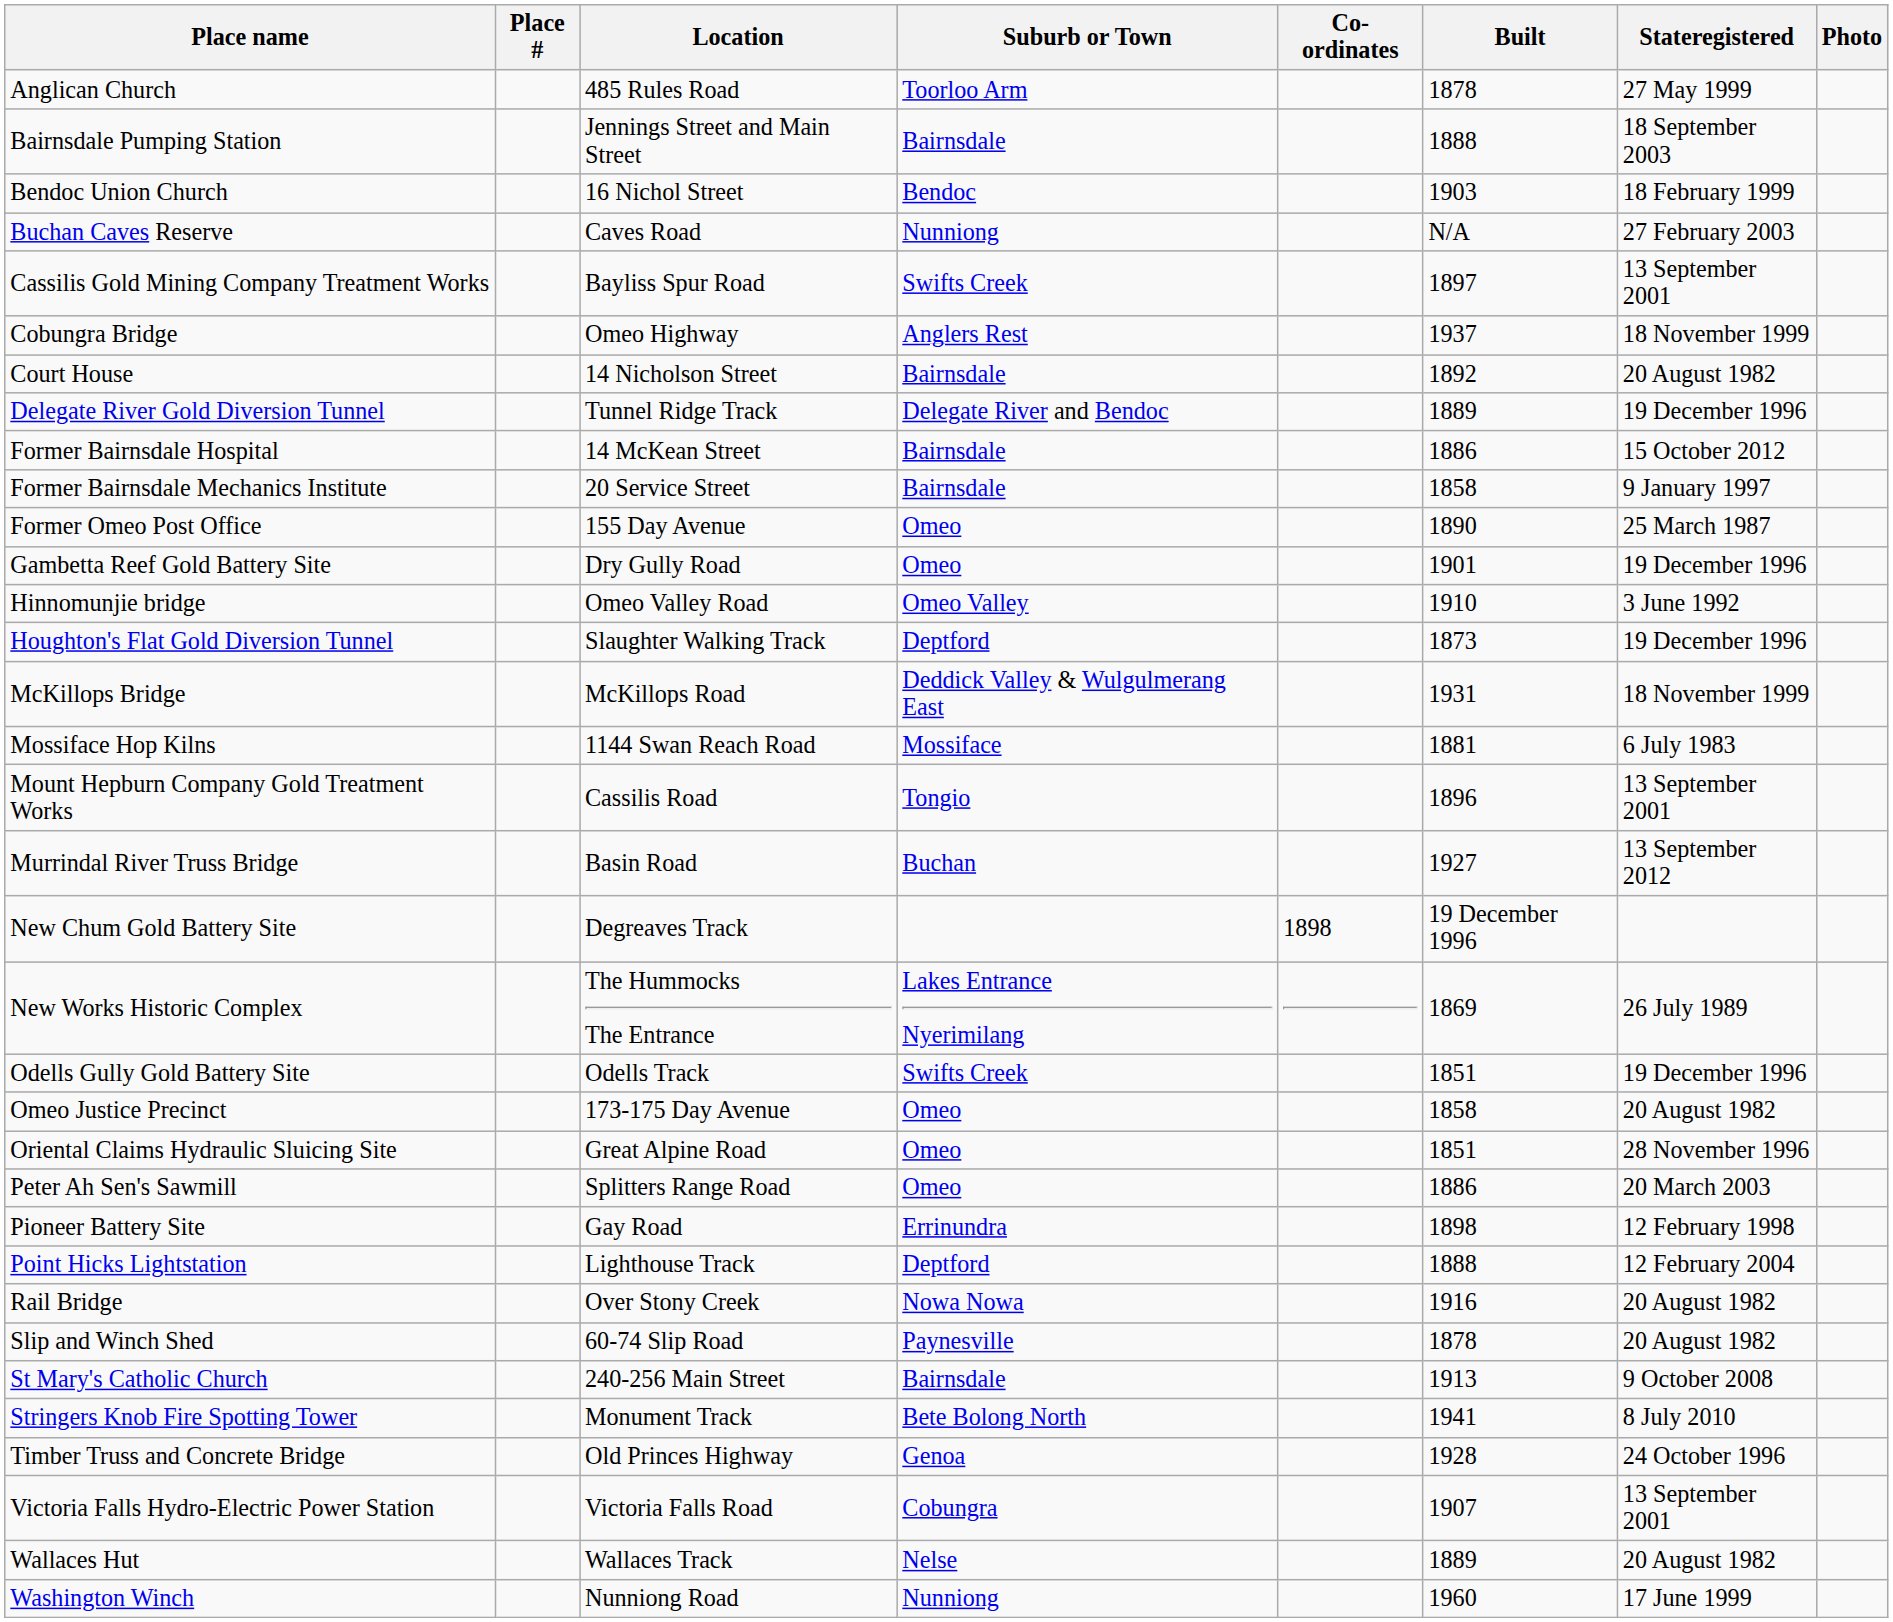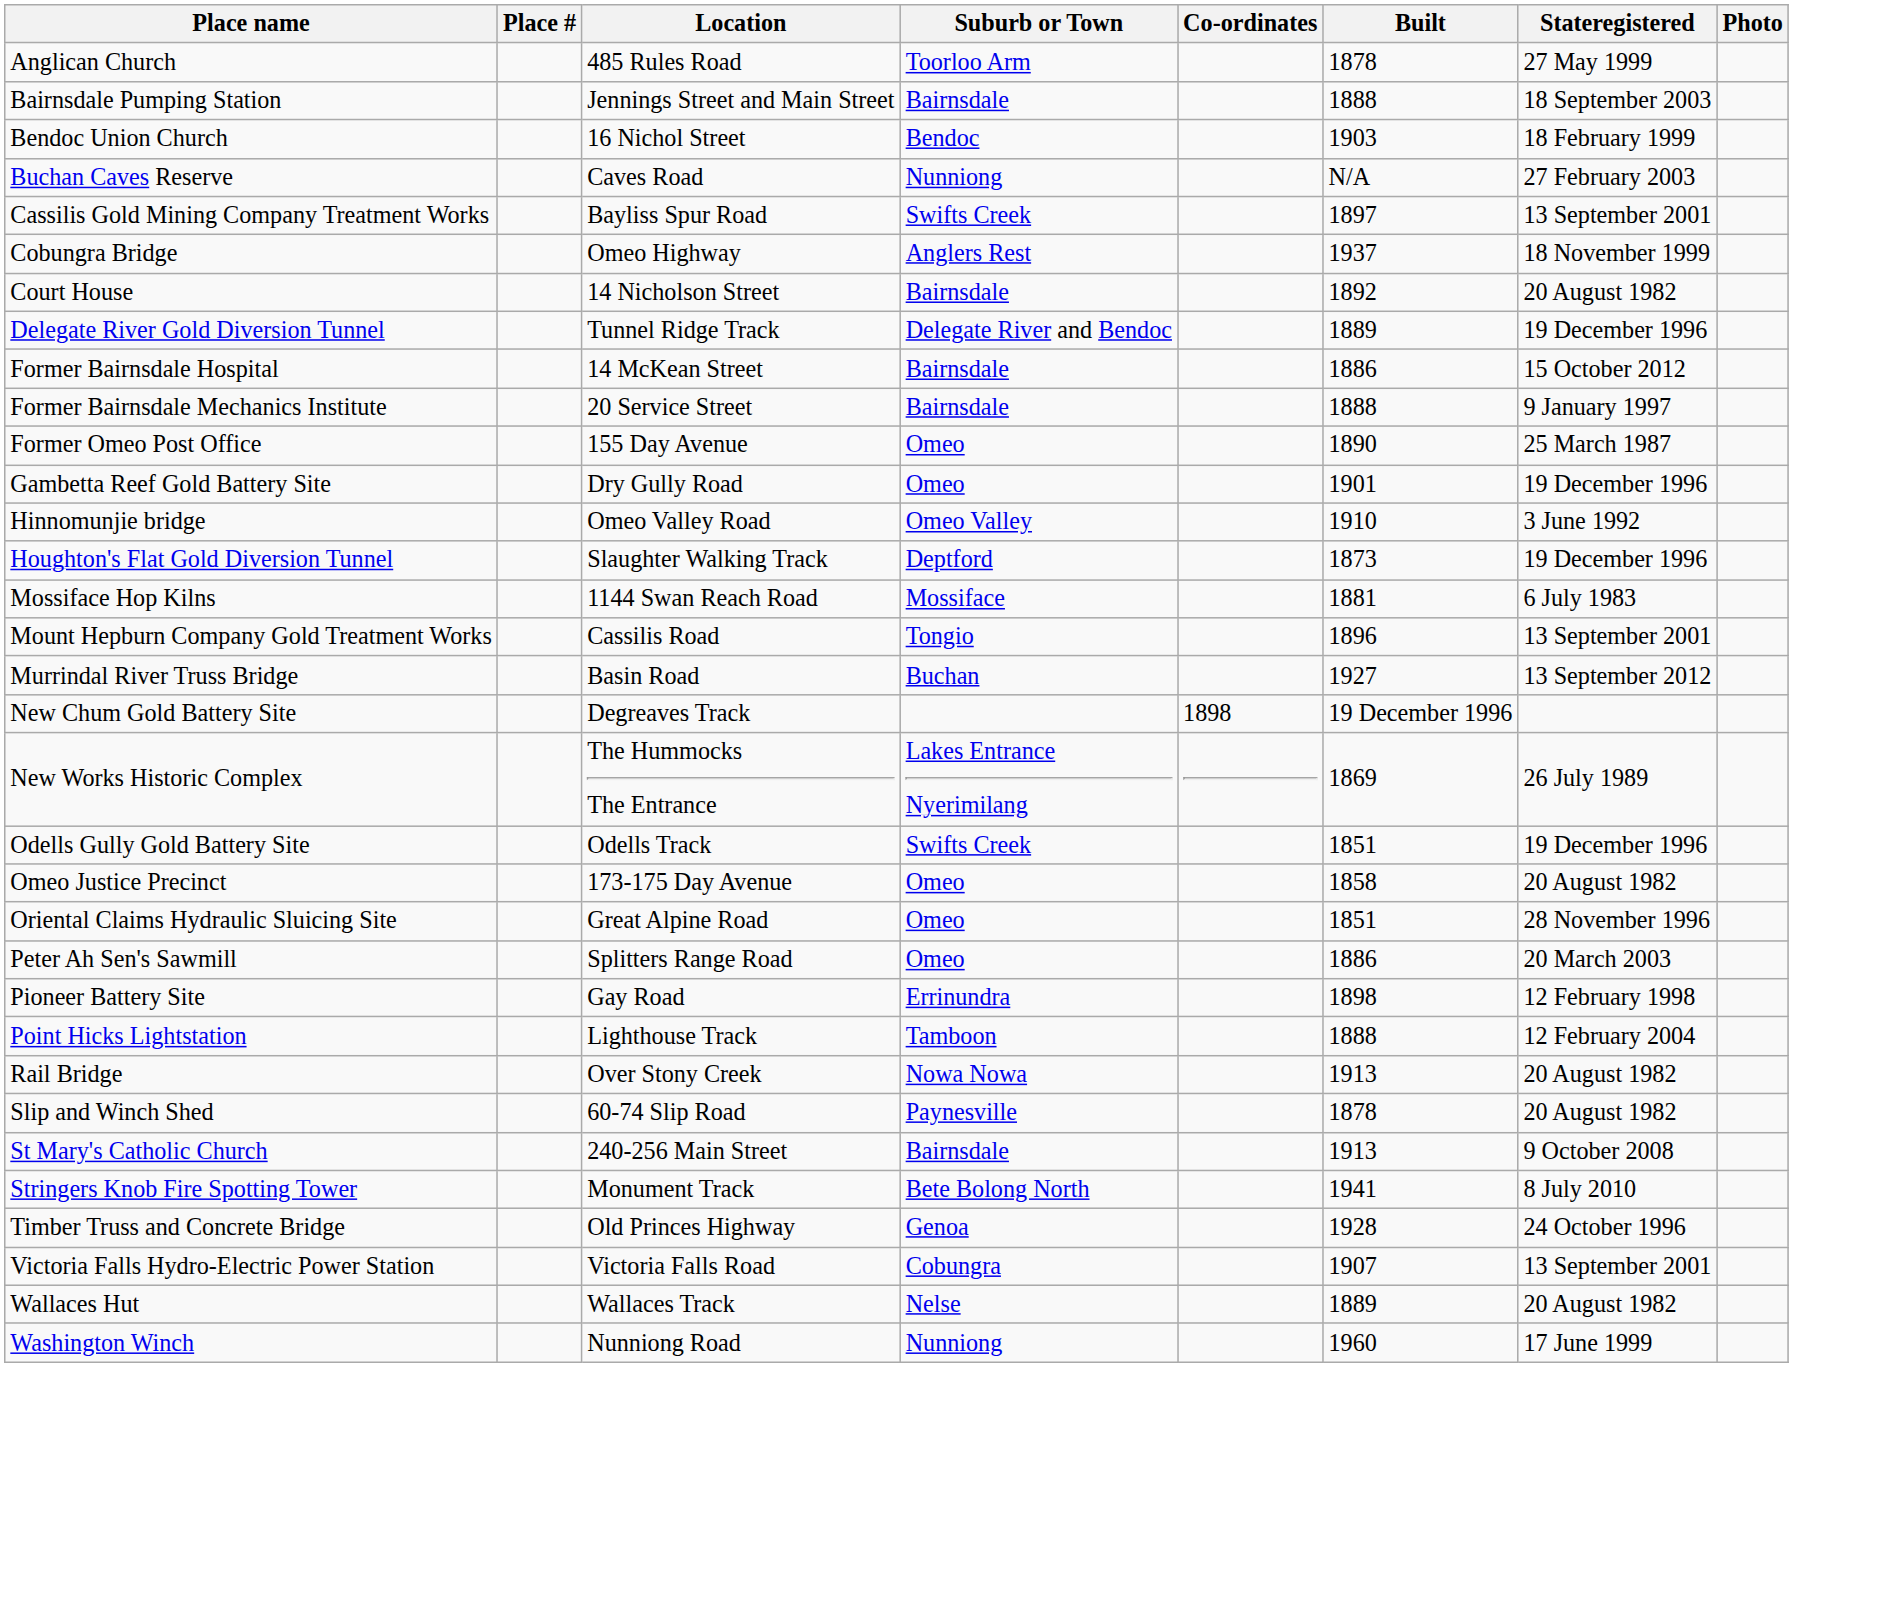Former Bairnsdale Mechanics Institute | Built: 1858 -> 1888
- row: McKillops Bridge | McKillops Road | Deddick Valley & Wulgulmerang East | 1931 | 18 November 1999
Point Hicks Lightstation | Suburb or Town: Deptford -> Tamboon
Rail Bridge | Built: 1916 -> 1913
